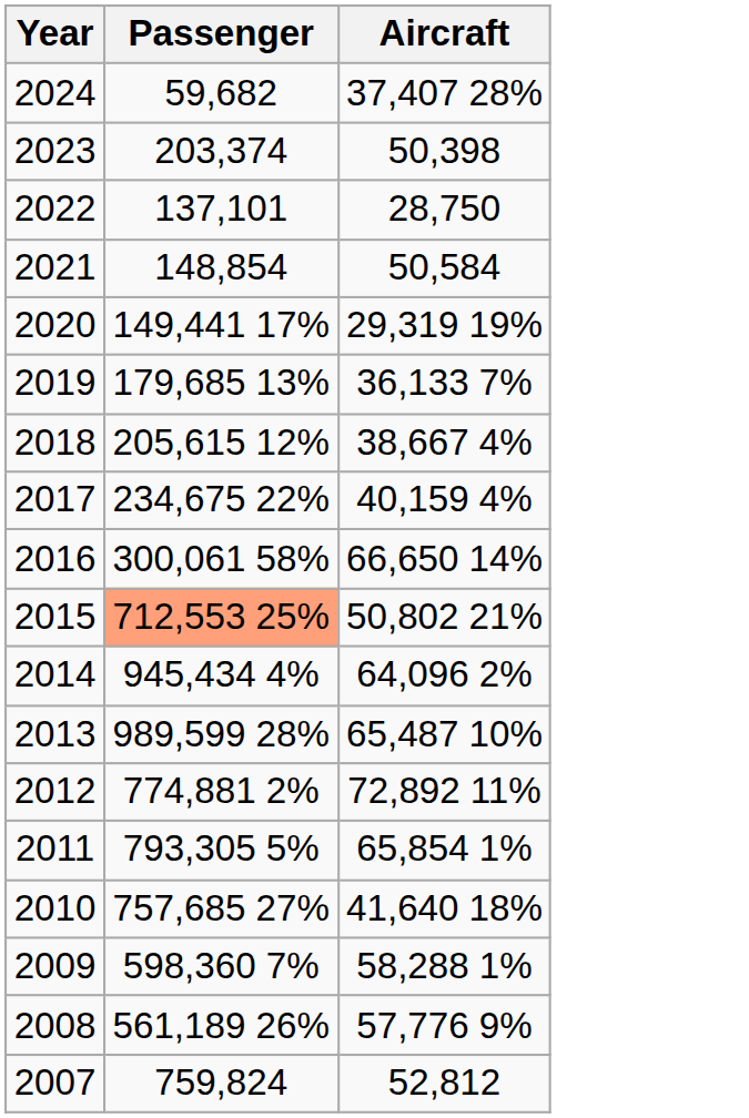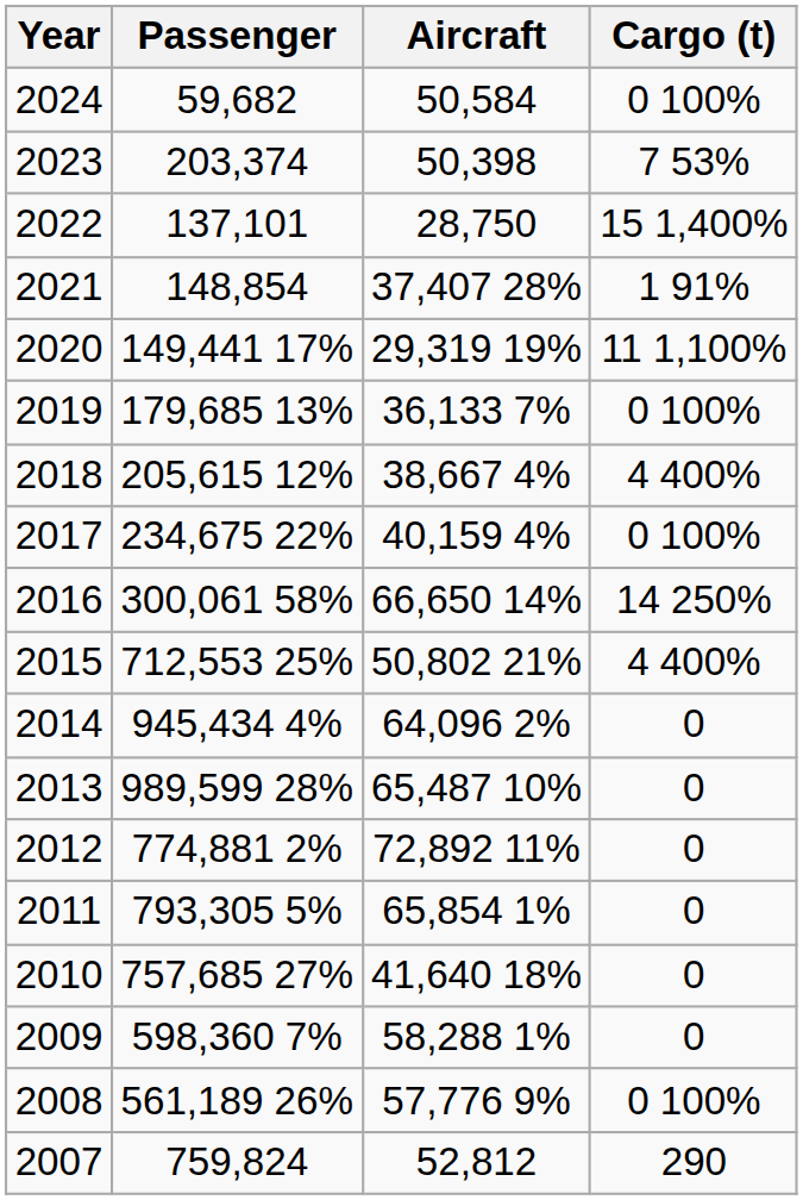+ column: Cargo (t) | 0 100% | 7 53% | 15 1,400% | 1 91% | 11 1,100% | 0 100% | 4 400% | 0 100% | 14 250% | 4 400% | 0 | 0 | 0 | 0 | 0 | 0 | 0 100% | 290
2024 | Aircraft: 37,407 28% -> 50,584
2021 | Aircraft: 50,584 -> 37,407 28%
2015 | Passenger: lightsalmon background -> no background
